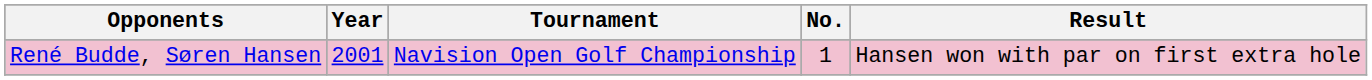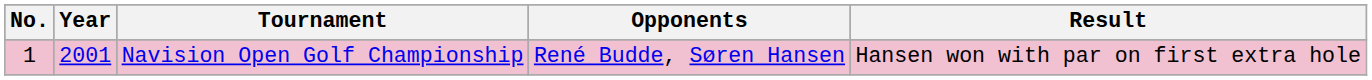columns swapped: No. <-> Opponents
